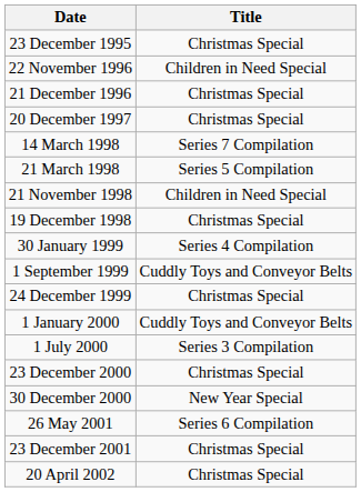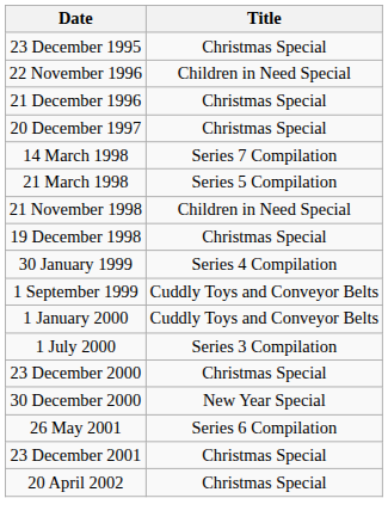- row: 24 December 1999 | Christmas Special
